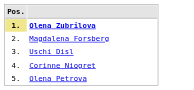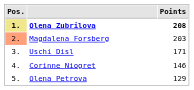+ column: Points | 208 | 203 | 171 | 146 | 129
Magdalena Forsberg | Pos.: no background -> lightsalmon background
